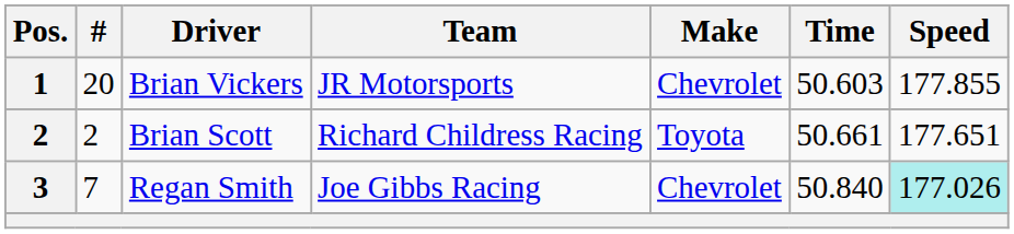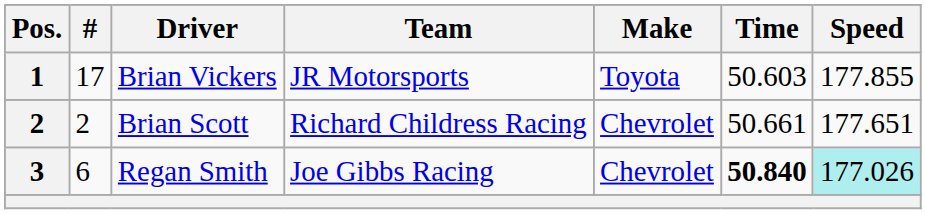Brian Vickers | #: 20 -> 17
Brian Vickers | Make: Chevrolet -> Toyota
Brian Scott | Make: Toyota -> Chevrolet
Regan Smith | #: 7 -> 6
Regan Smith | Time: normal -> bold
